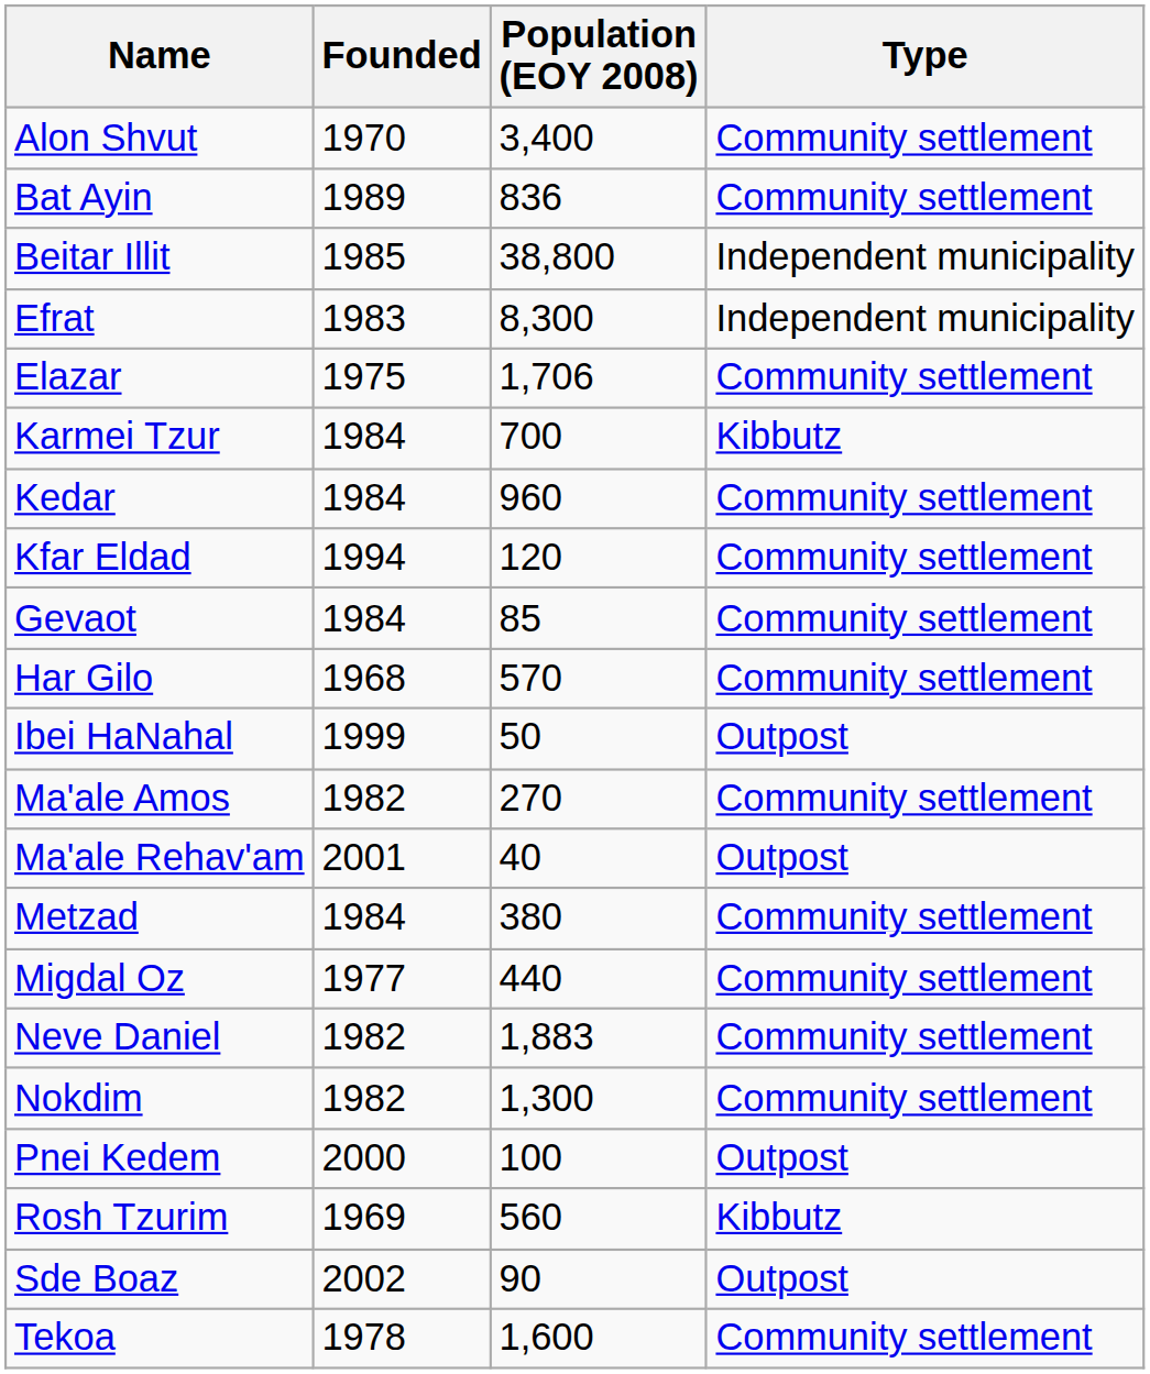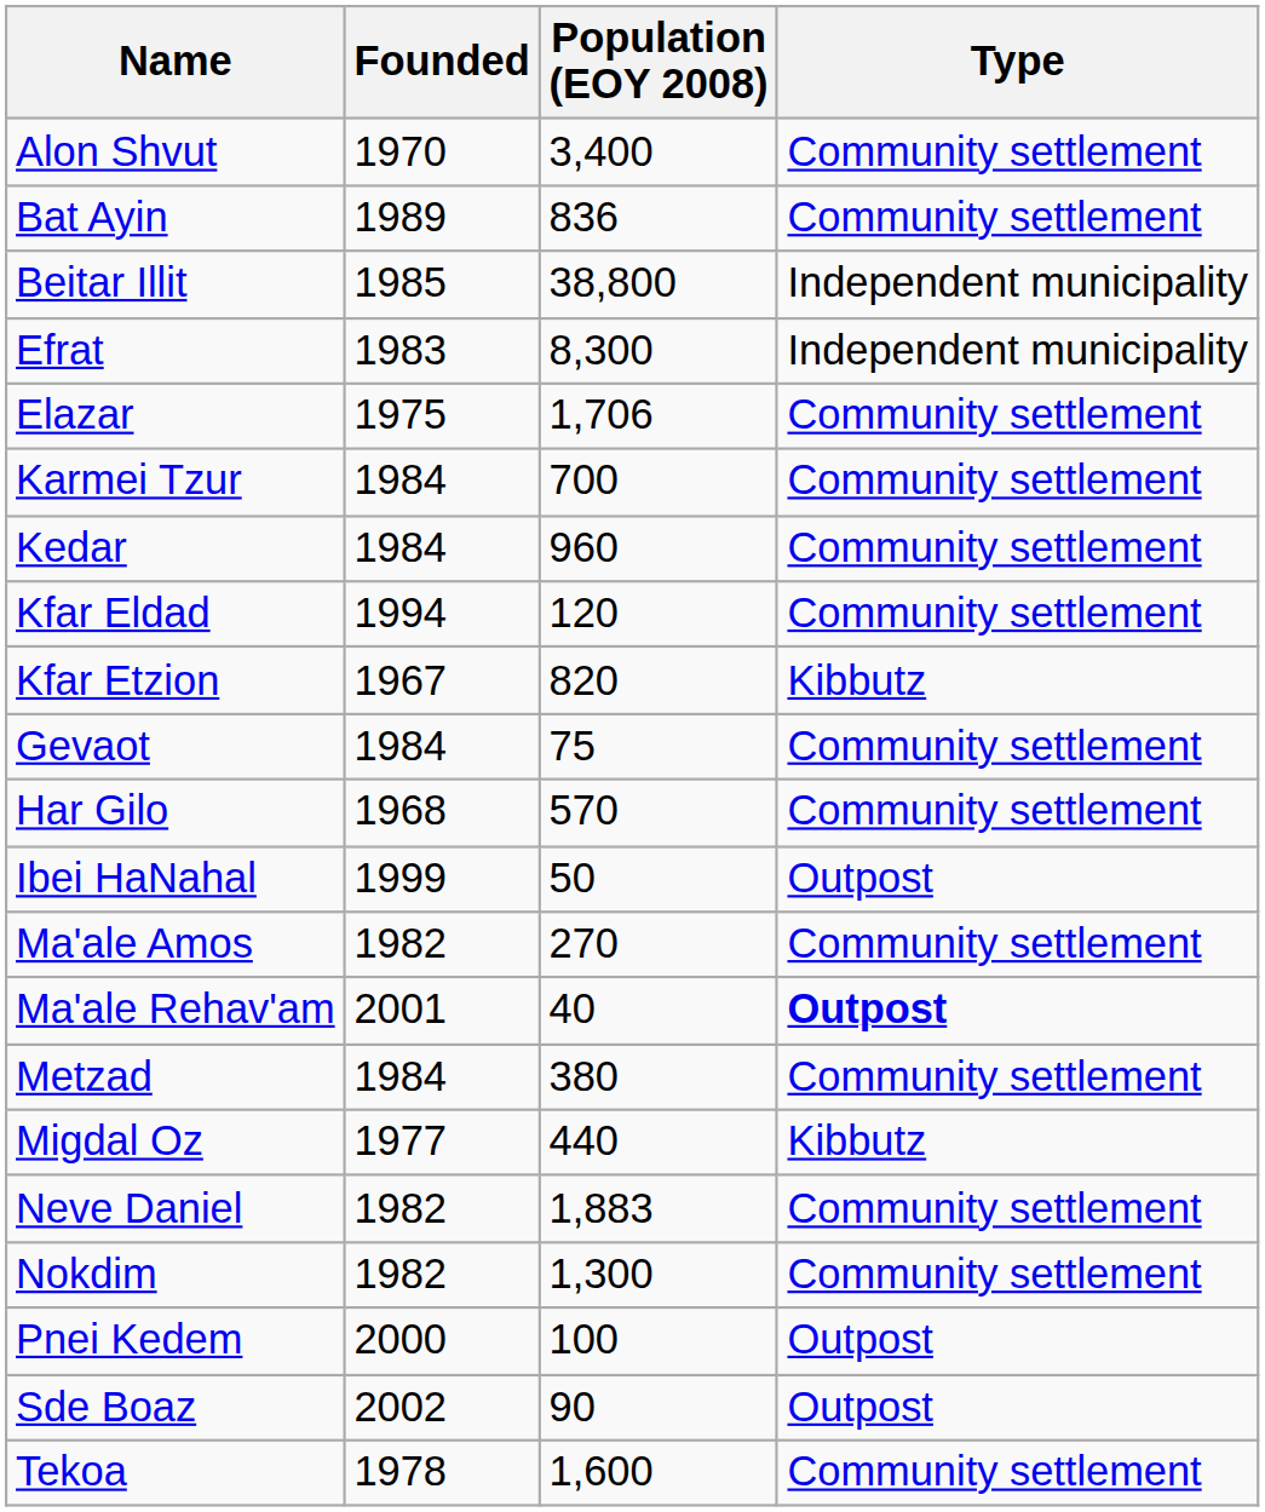Karmei Tzur | Type: Kibbutz -> Community settlement
+ row: Kfar Etzion | 1967 | 820 | Kibbutz
Gevaot | Population (EOY 2008): 85 -> 75
Ma'ale Rehav'am | Type: normal -> bold
Migdal Oz | Type: Community settlement -> Kibbutz
- row: Rosh Tzurim | 1969 | 560 | Kibbutz
